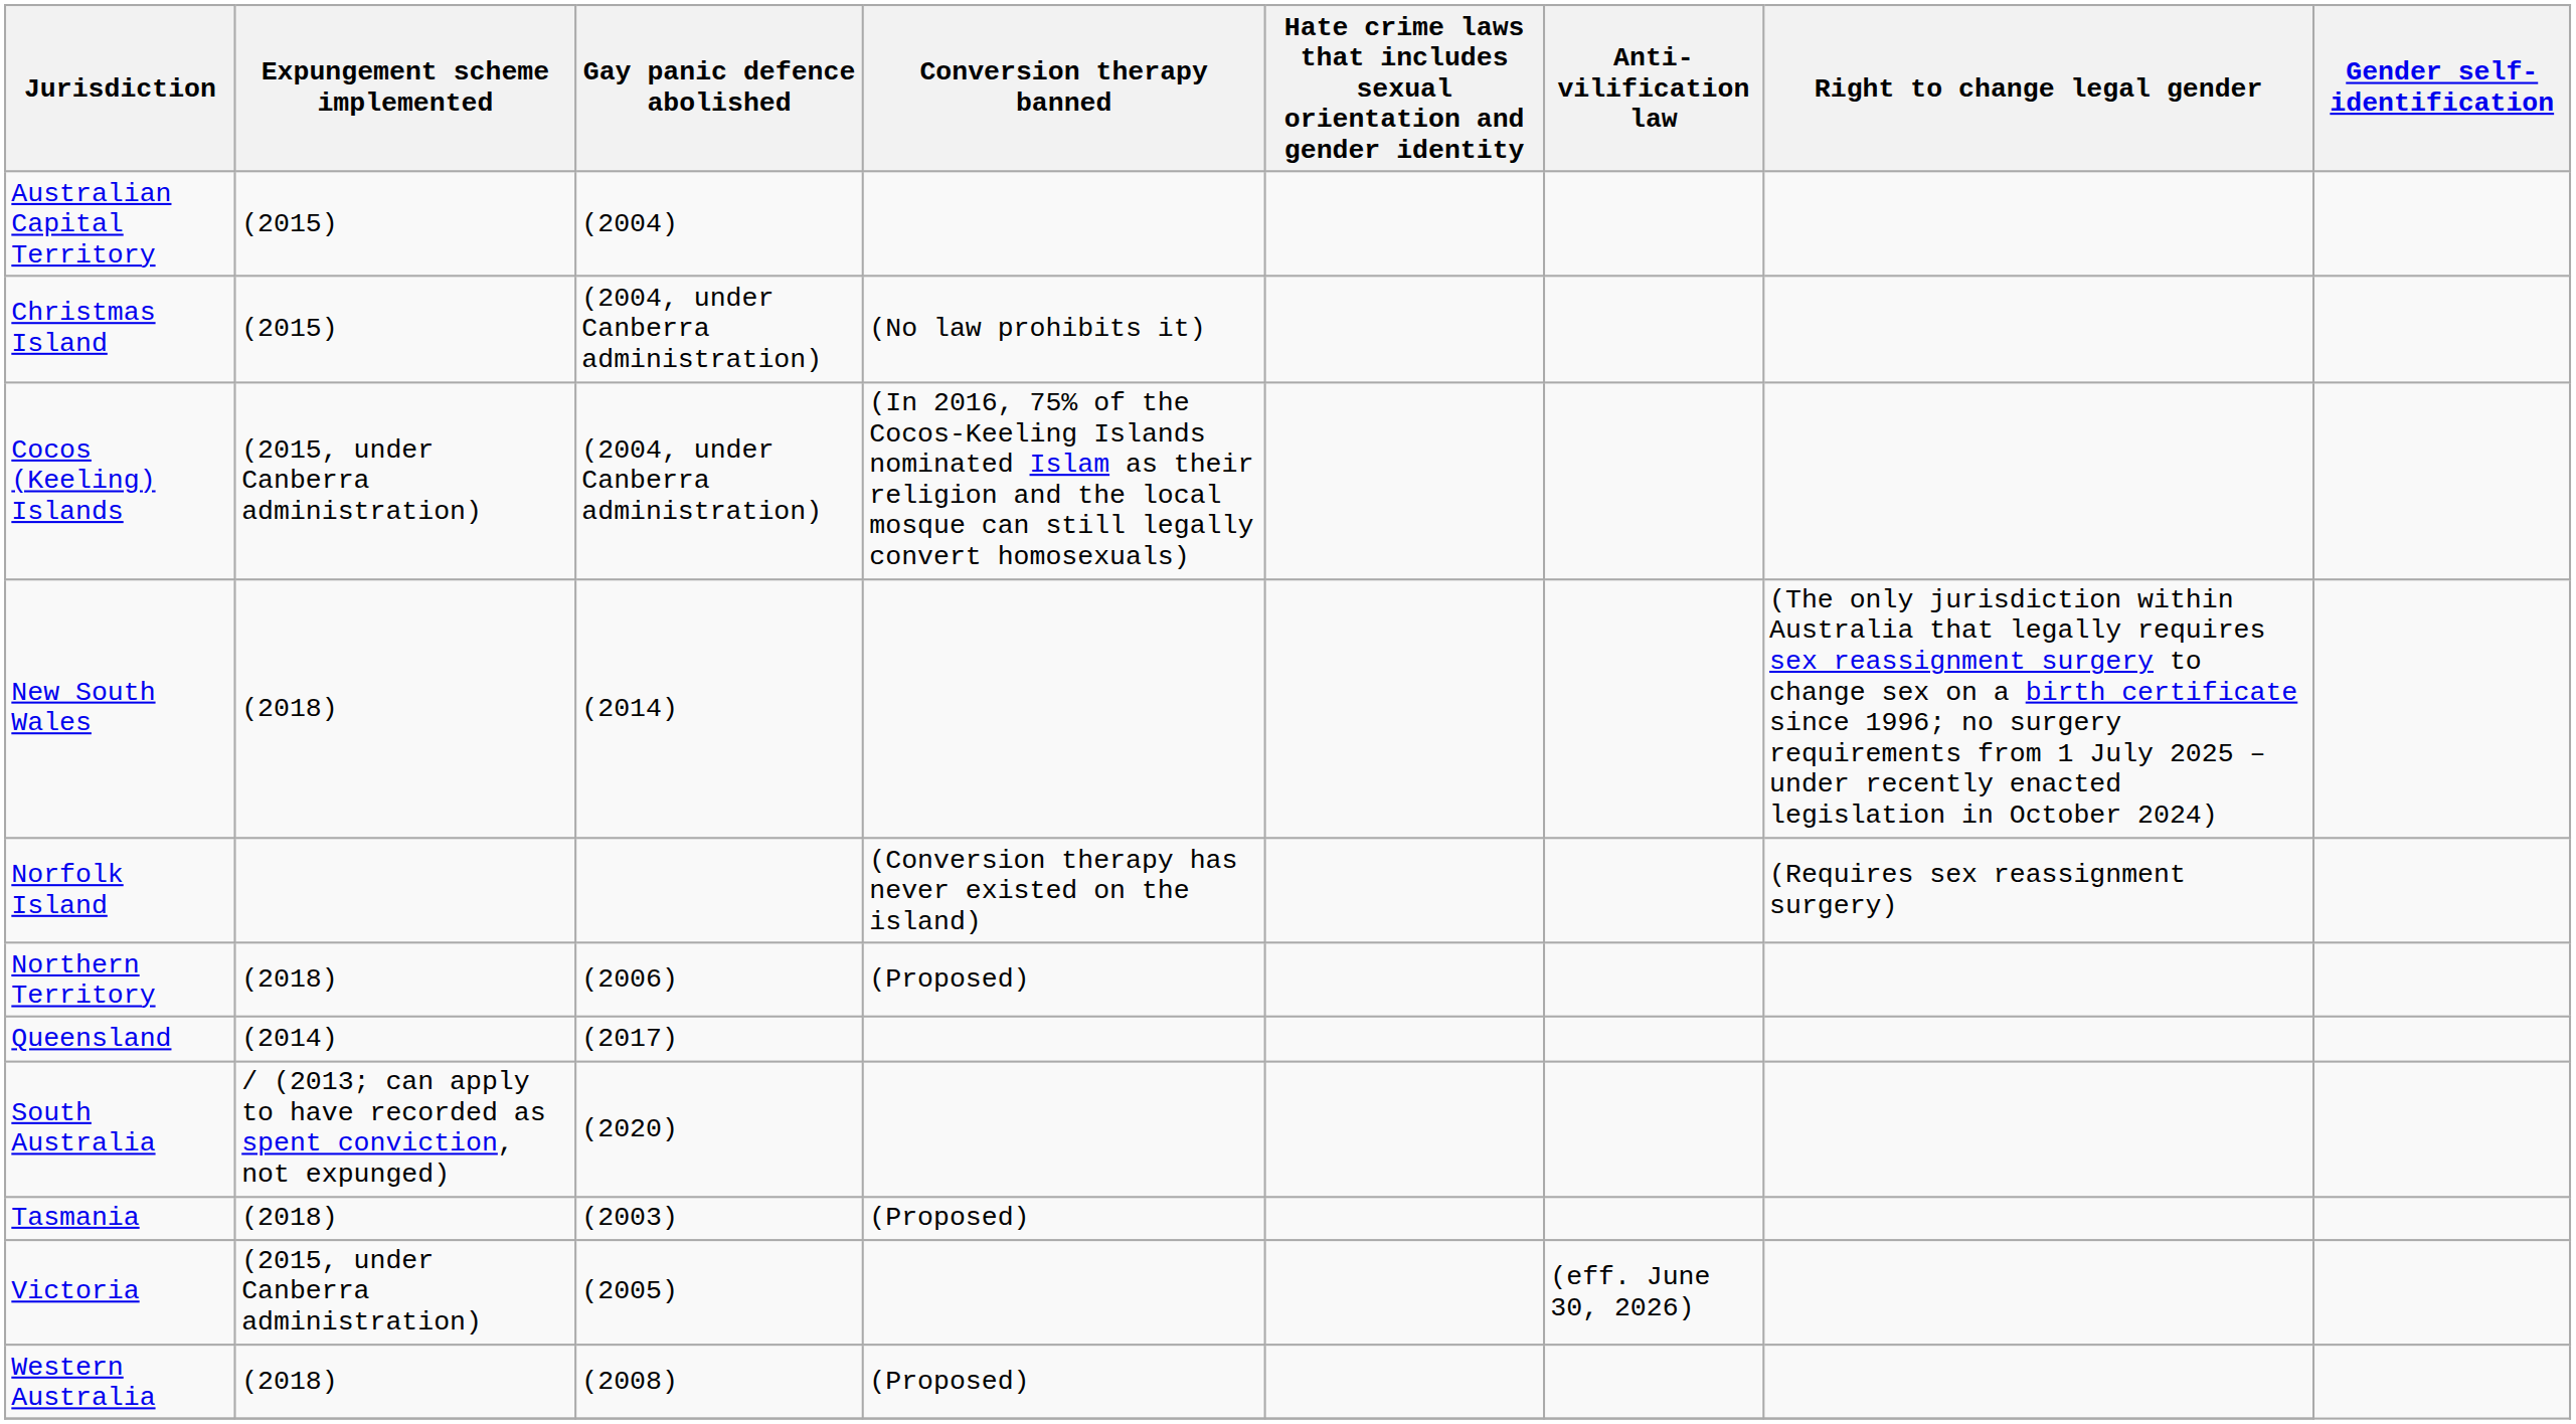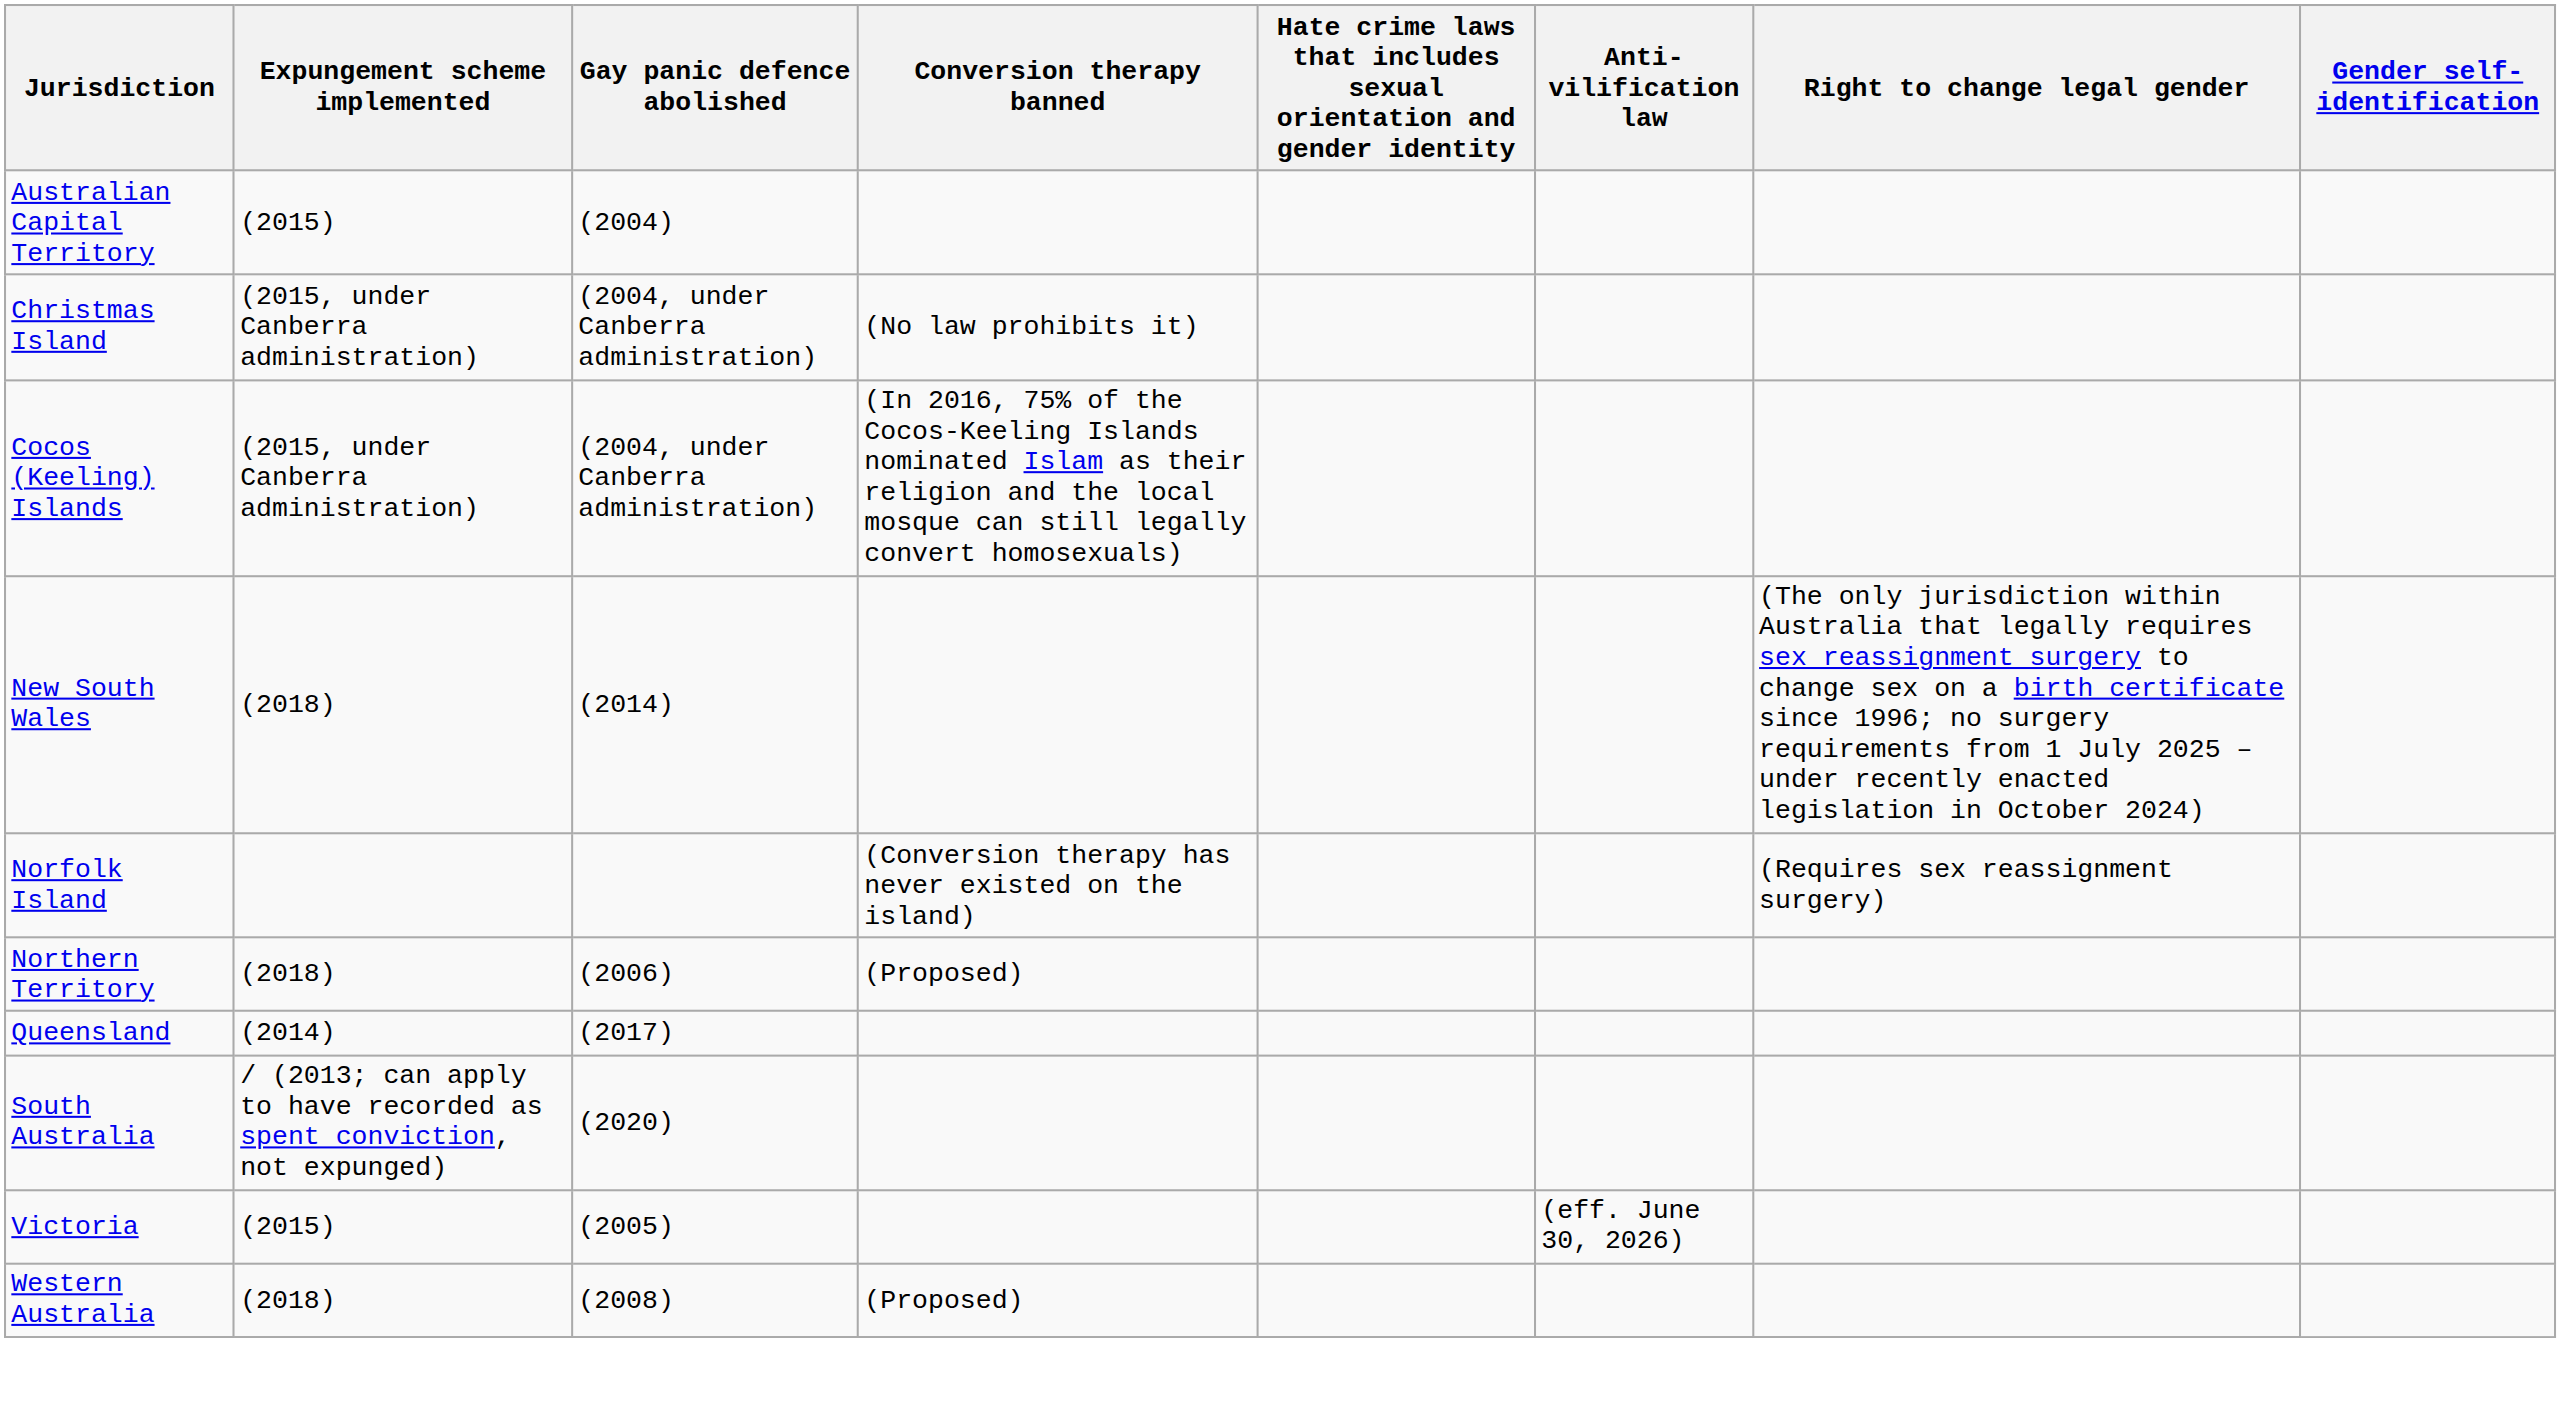Christmas Island | Expungement scheme implemented: (2015) -> (2015, under Canberra administration)
- row: Tasmania | (2018) | (2003) | (Proposed)
Victoria | Expungement scheme implemented: (2015, under Canberra administration) -> (2015)
